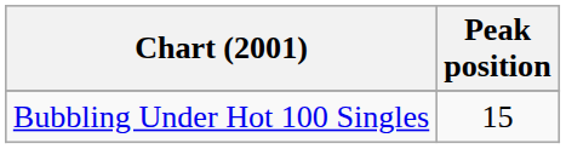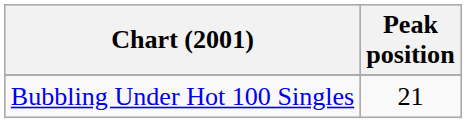Bubbling Under Hot 100 Singles | Peak position: 15 -> 21
